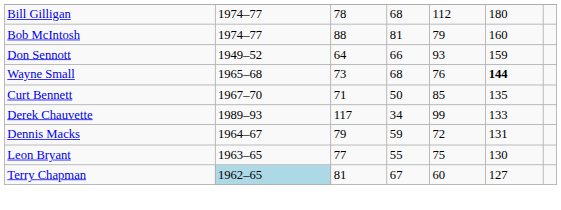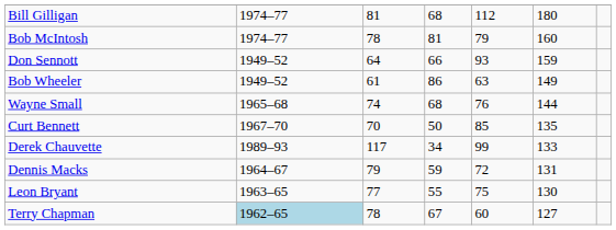Bill Gilligan | column 3: 78 -> 81
Bob McIntosh | column 3: 88 -> 78
+ row: Bob Wheeler | 1949–52 | 61 | 86 | 63 | 149
Wayne Small | column 3: 73 -> 74
Wayne Small | column 6: bold -> normal
Curt Bennett | column 3: 71 -> 70
Terry Chapman | column 3: 81 -> 78
